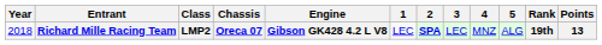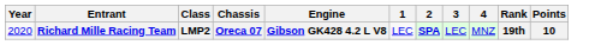- column: 5 | ALG
Richard Mille Racing Team | Year: 2018 -> 2020
Richard Mille Racing Team | Points: 13 -> 10
